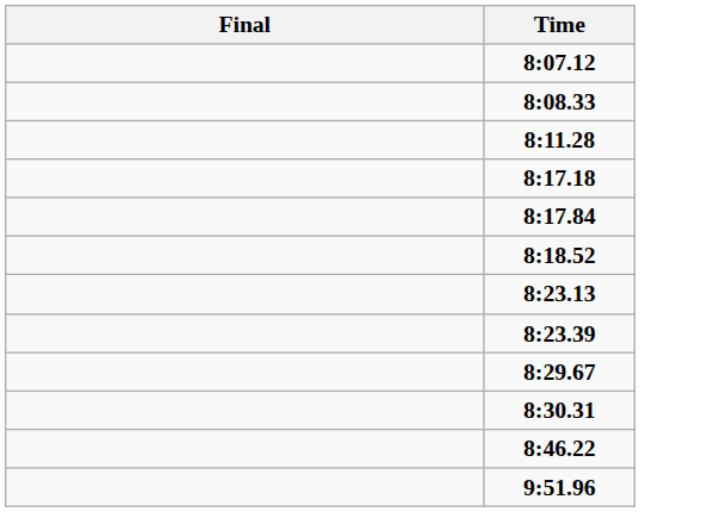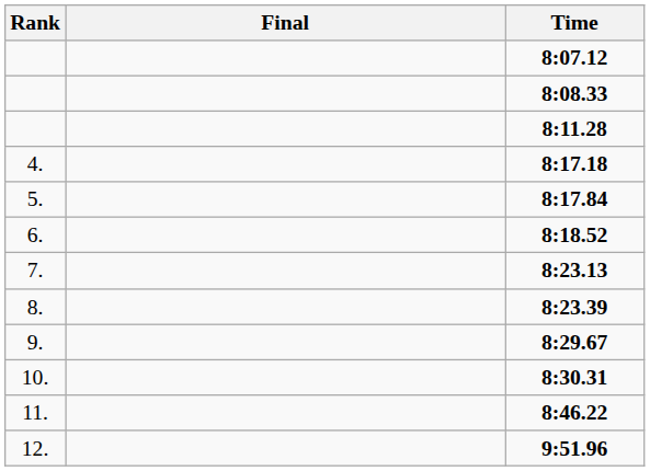+ column: Rank | 4. | 5. | 6. | 7. | 8. | 9. | 10. | 11. | 12.
